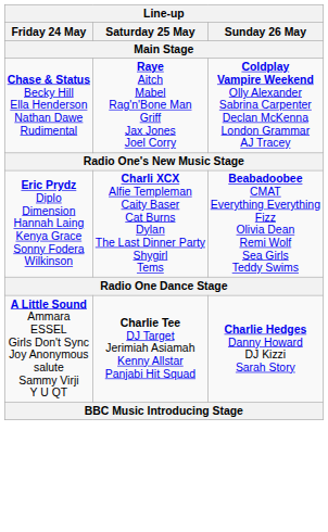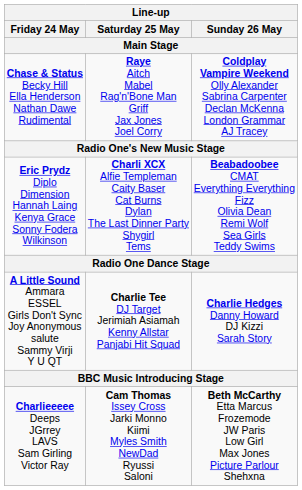+ row: Charlieeeee Deeps JGrrey LAVS Sam Girling Victor Ray | Cam Thomas Issey Cross Jarki Monno Kiimi Myles Smith NewDad Ryussi Saloni | Beth McCarthy Etta Marcus Frozemode JW Paris Low Girl Max Jones Picture Parlour Shehxna
